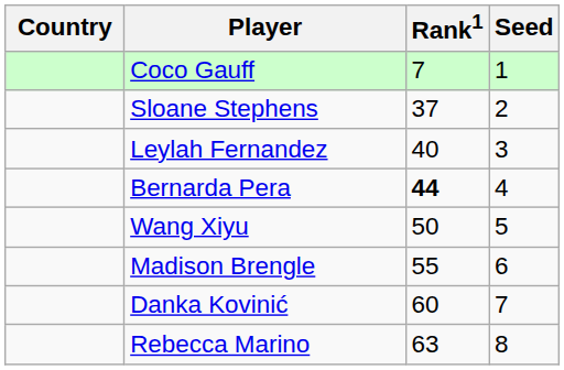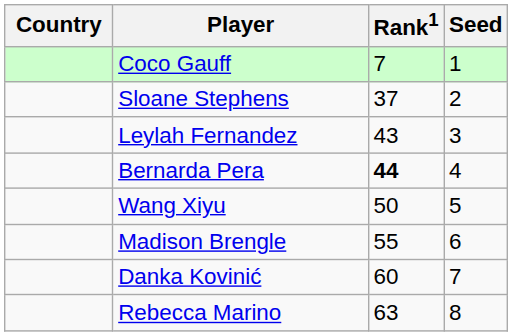Leylah Fernandez | Rank1: 40 -> 43
